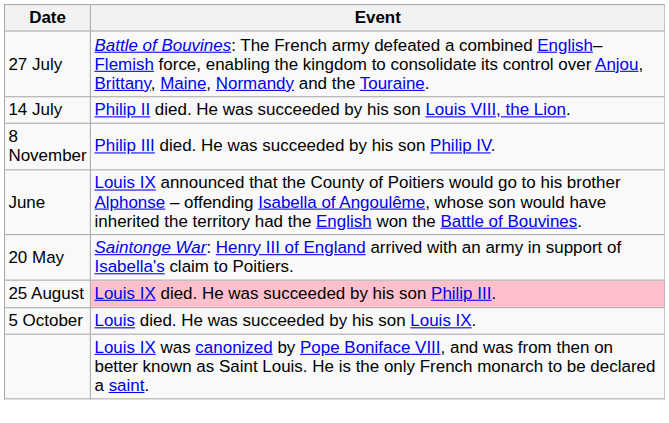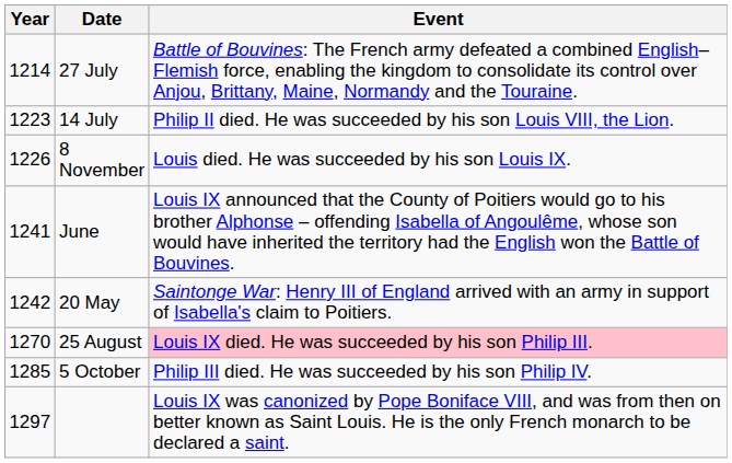+ column: Year | 1214 | 1223 | 1226 | 1241 | 1242 | 1270 | 1285 | 1297
8 November | Event: Philip III died. He was succeeded by his son Philip IV. -> Louis died. He was succeeded by his son Louis IX.
5 October | Event: Louis died. He was succeeded by his son Louis IX. -> Philip III died. He was succeeded by his son Philip IV.
